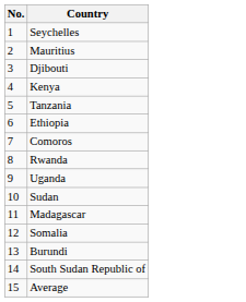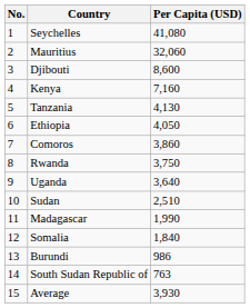+ column: Per Capita (USD) | 41,080 | 32,060 | 8,600 | 7,160 | 4,130 | 4,050 | 3,860 | 3,750 | 3,640 | 2,510 | 1,990 | 1,840 | 986 | 763 | 3,930
